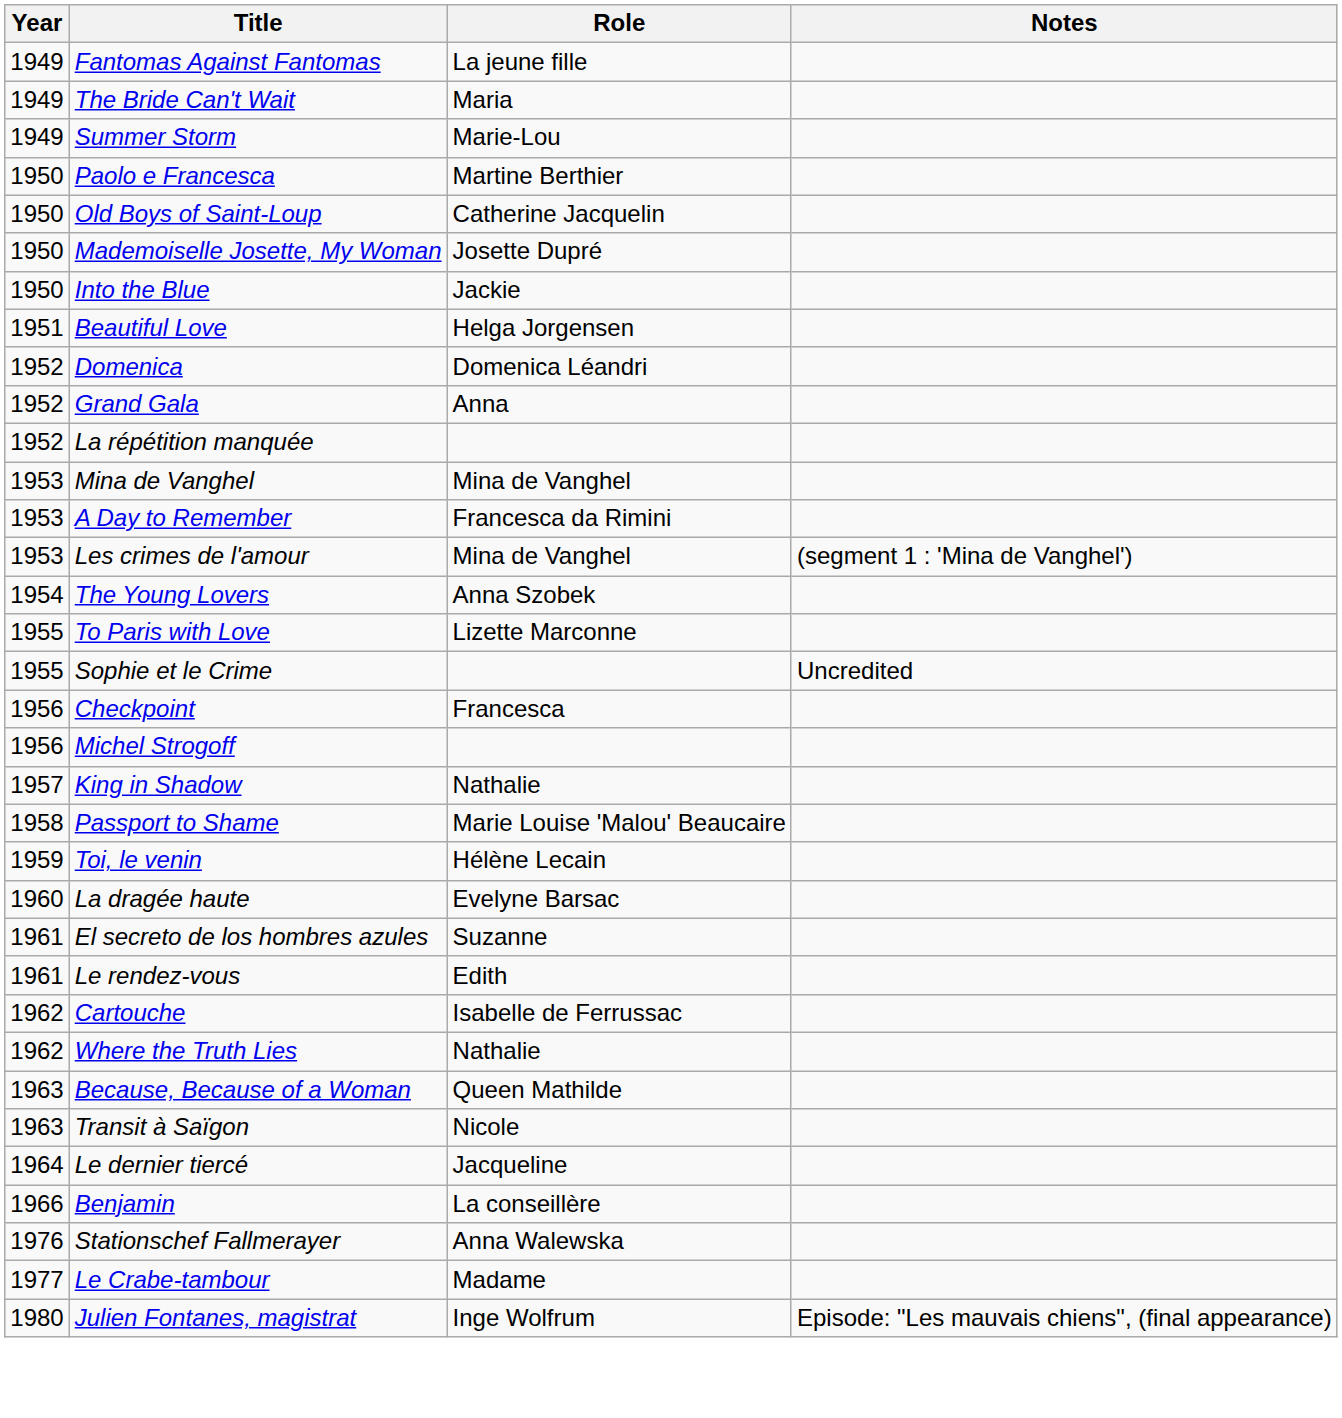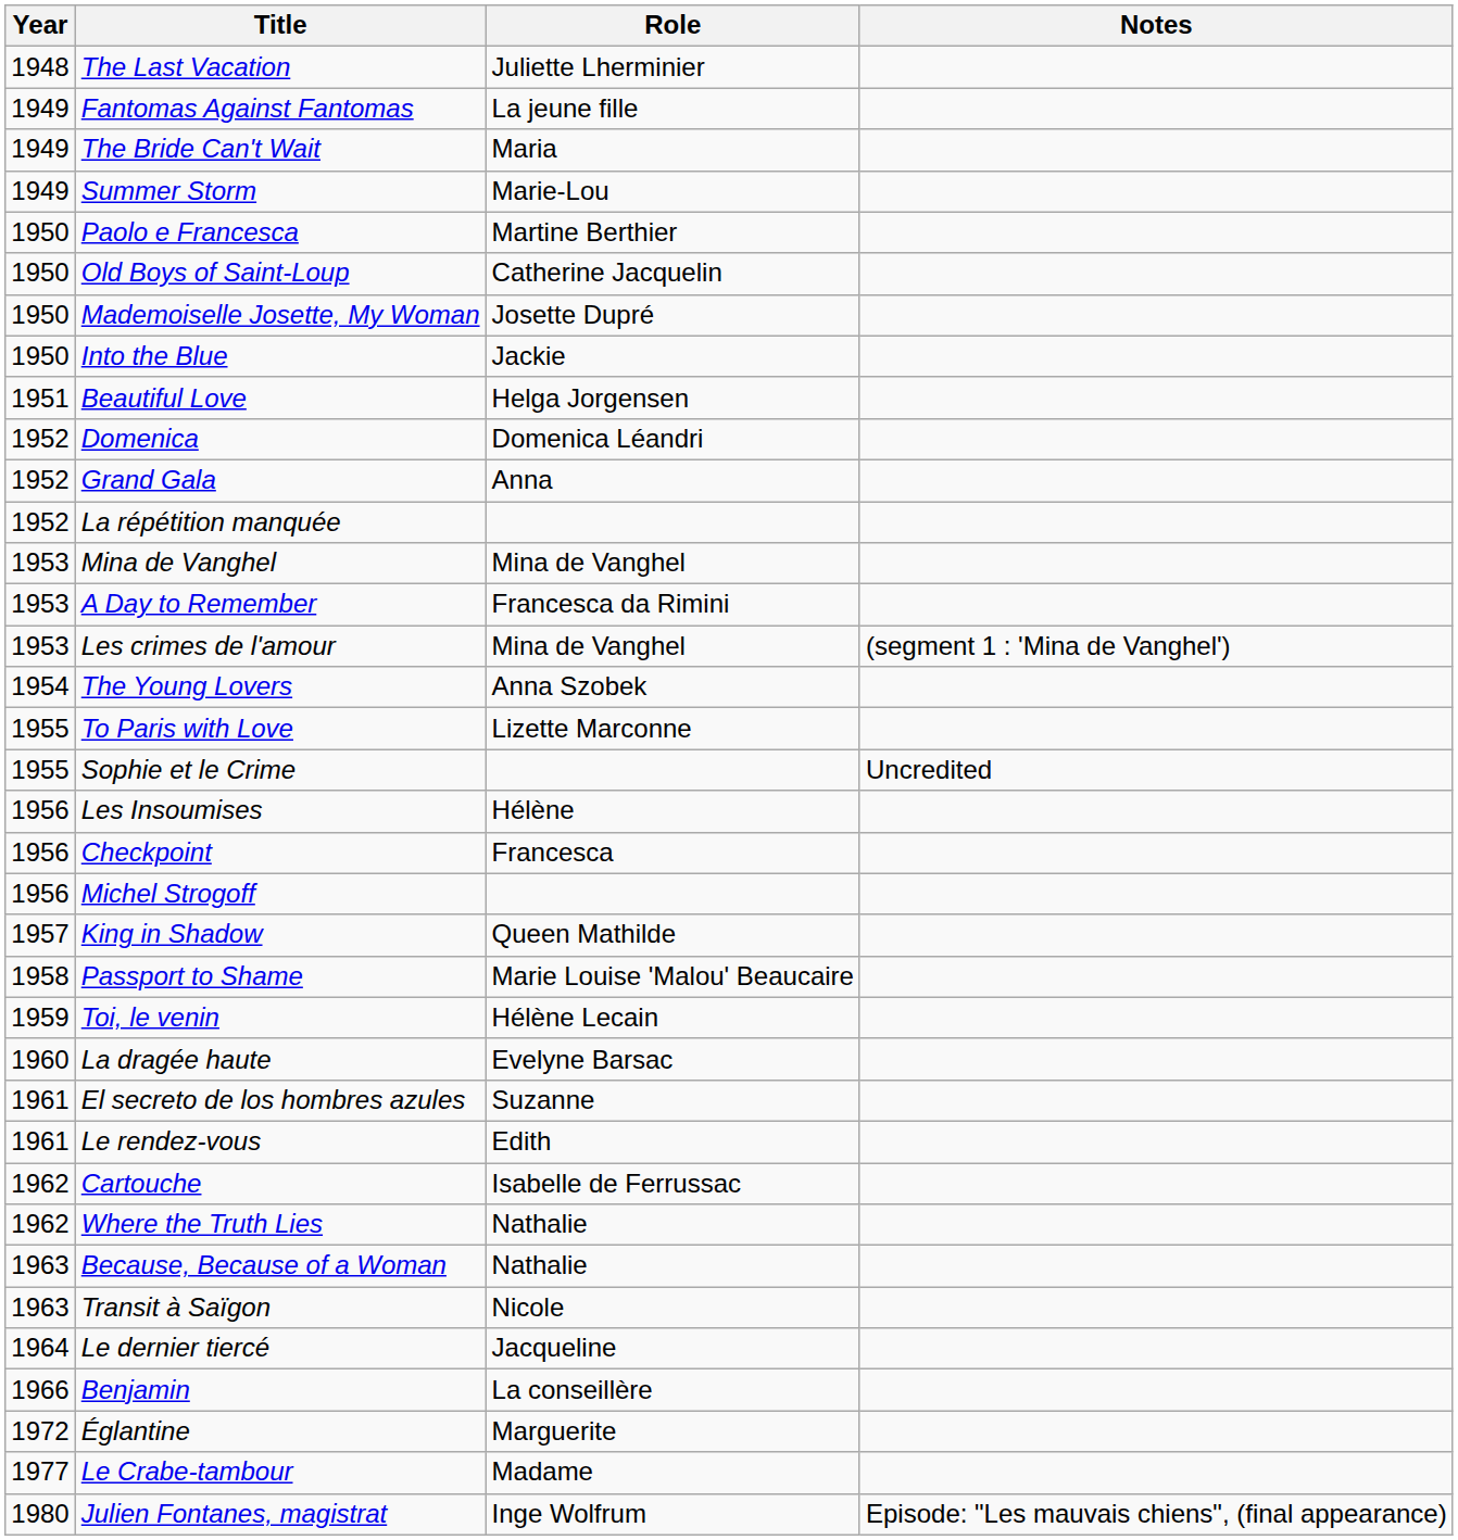+ row: 1948 | The Last Vacation | Juliette Lherminier
+ row: 1956 | Les Insoumises | Hélène
King in Shadow | Role: Nathalie -> Queen Mathilde
Because, Because of a Woman | Role: Queen Mathilde -> Nathalie
+ row: 1972 | Églantine | Marguerite
- row: 1976 | Stationschef Fallmerayer | Anna Walewska
